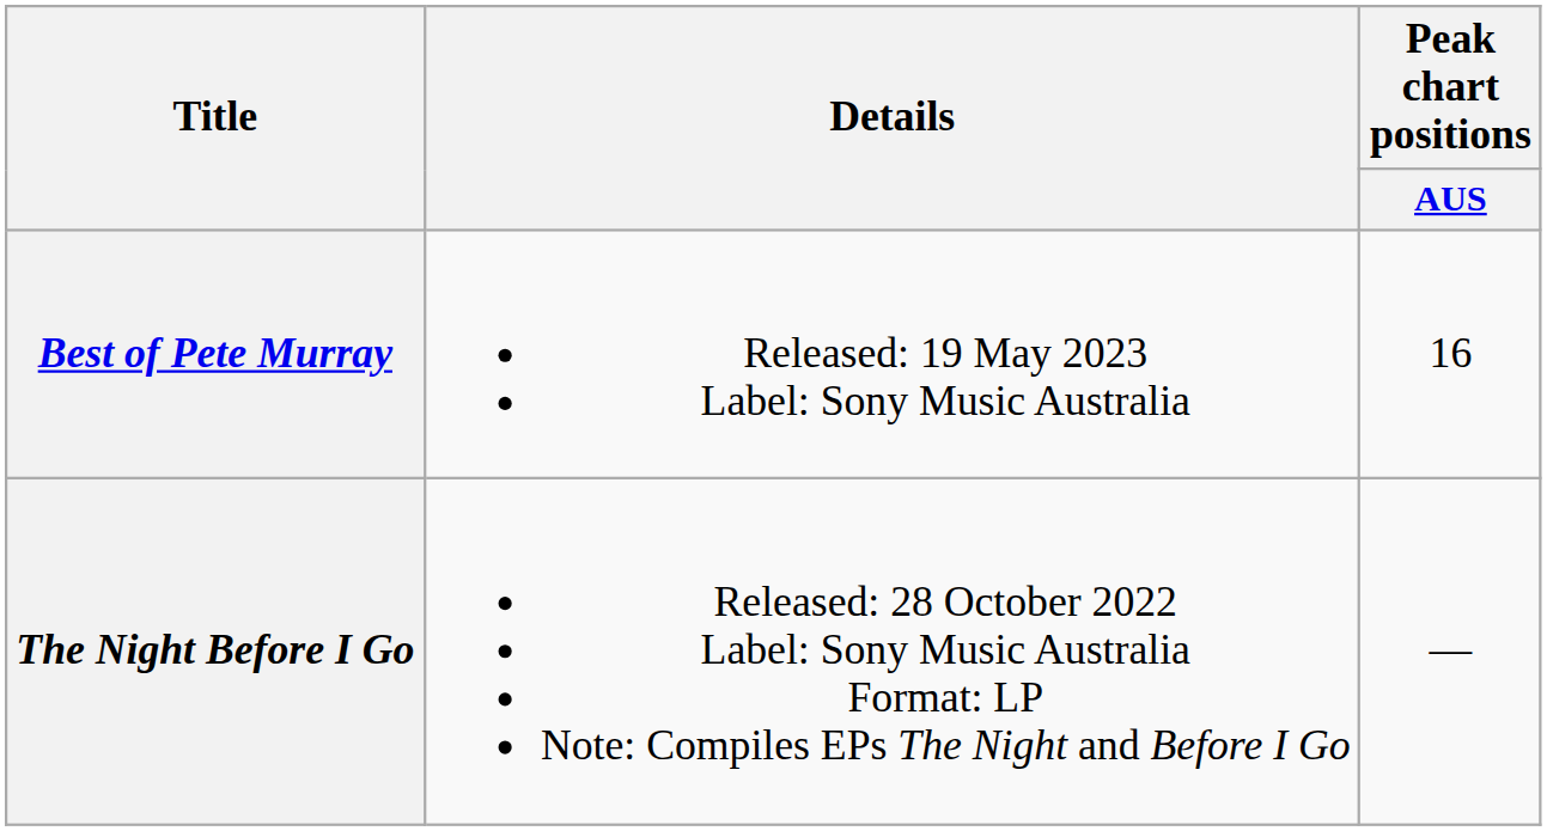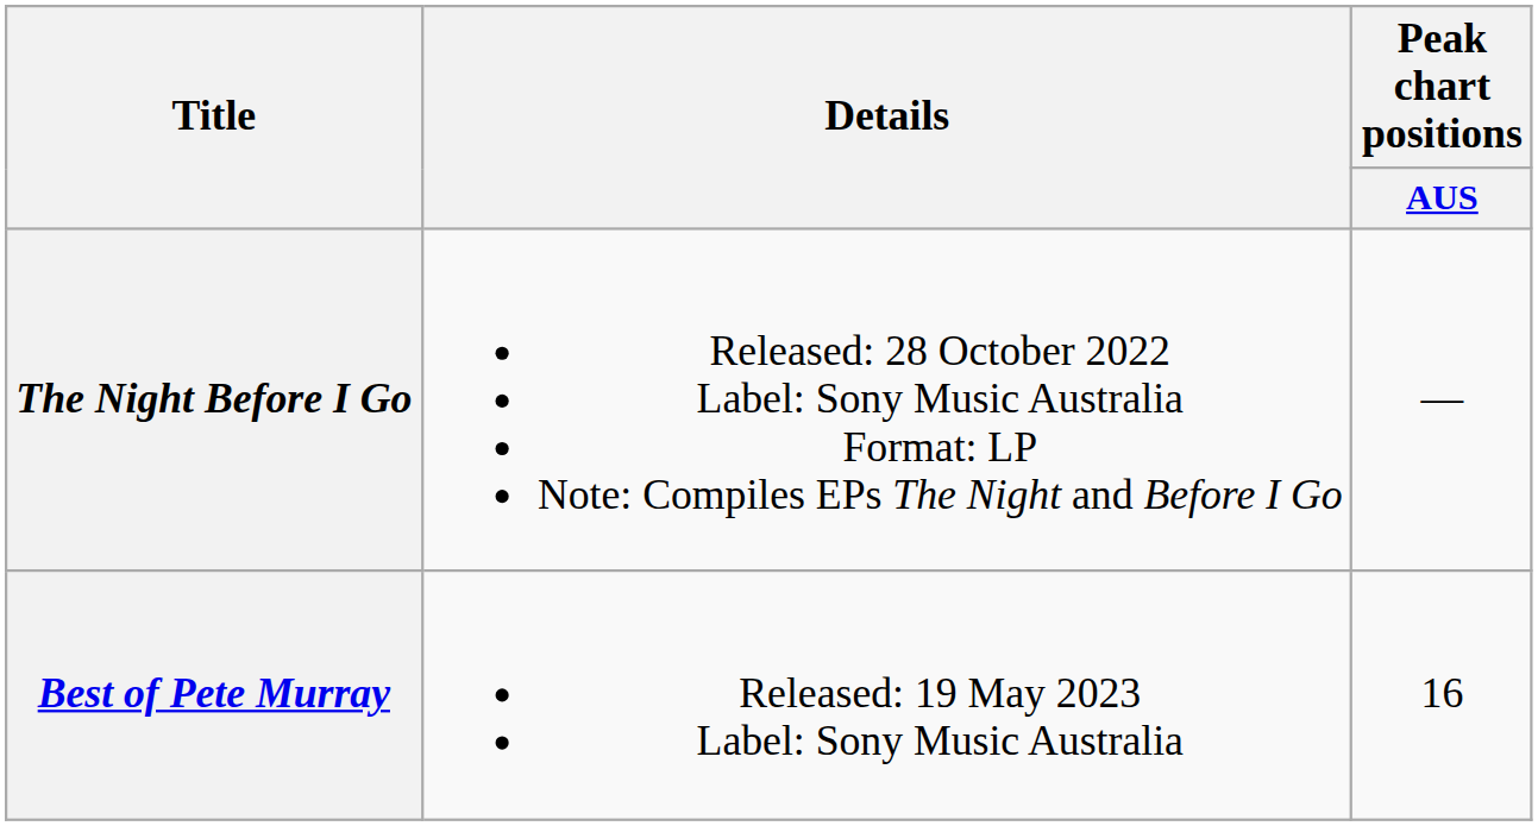rows swapped: The Night Before I Go <-> Best of Pete Murray
